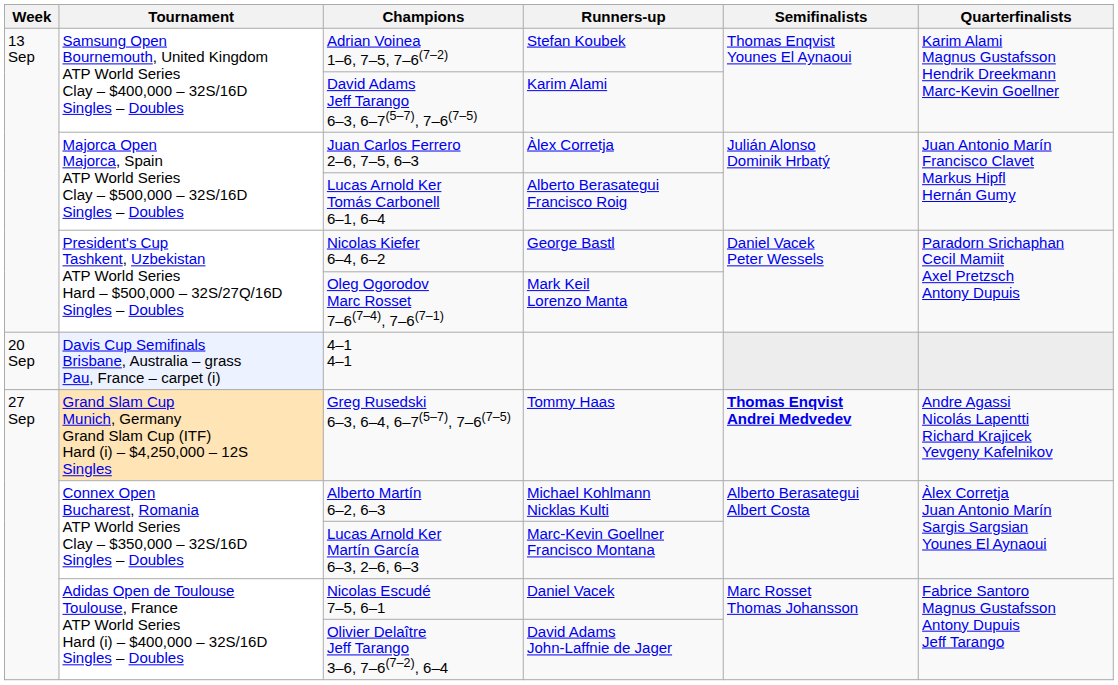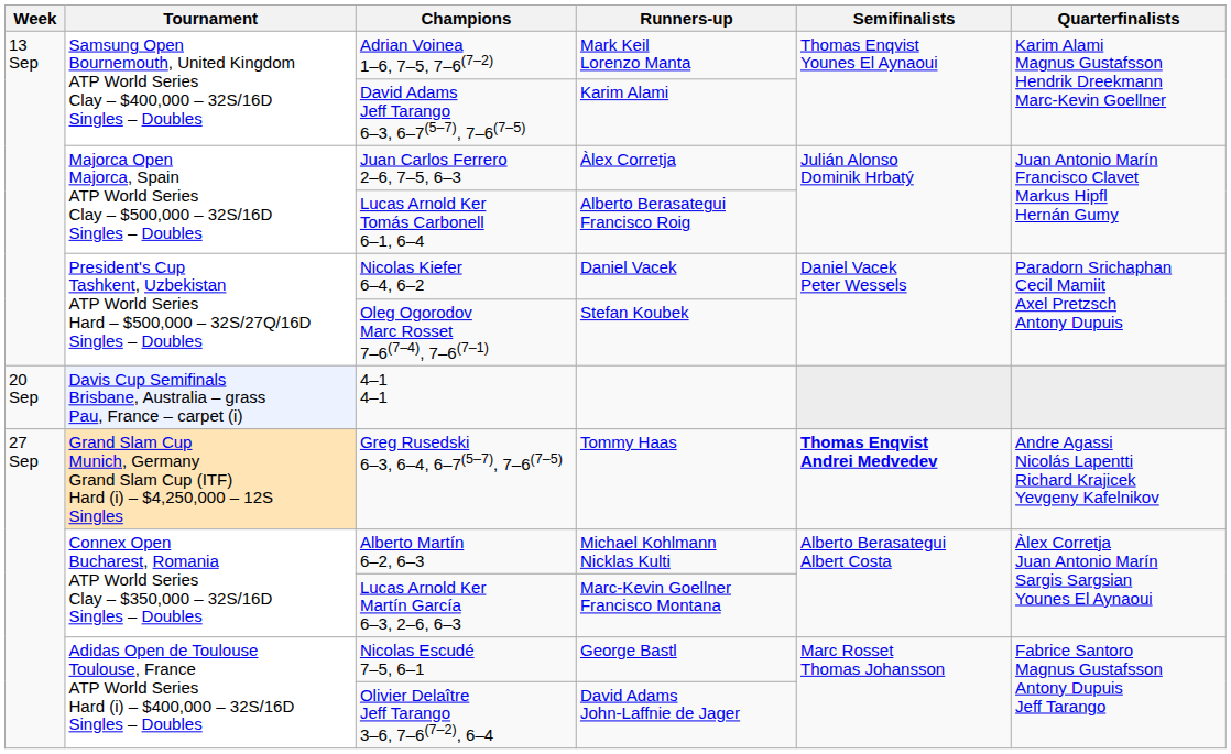Adrian Voinea 1–6, 7–5, 7–6(7–2) | Runners-up: Stefan Koubek -> Mark Keil Lorenzo Manta
Nicolas Kiefer 6–4, 6–2 | Runners-up: George Bastl -> Daniel Vacek
Oleg Ogorodov Marc Rosset 7–6(7–4), 7–6(7–1) | Runners-up: Mark Keil Lorenzo Manta -> Stefan Koubek
Nicolas Escudé 7–5, 6–1 | Runners-up: Daniel Vacek -> George Bastl
